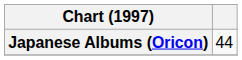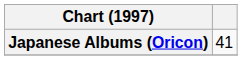Japanese Albums (Oricon) | column 2: 44 -> 41
